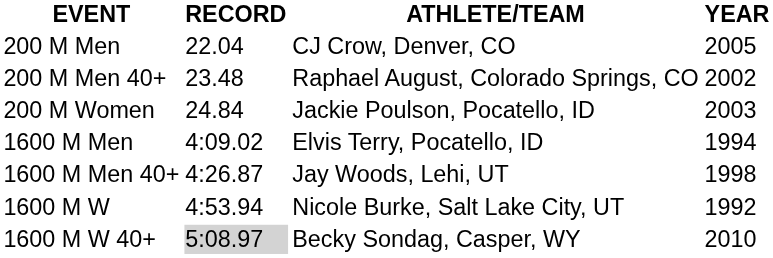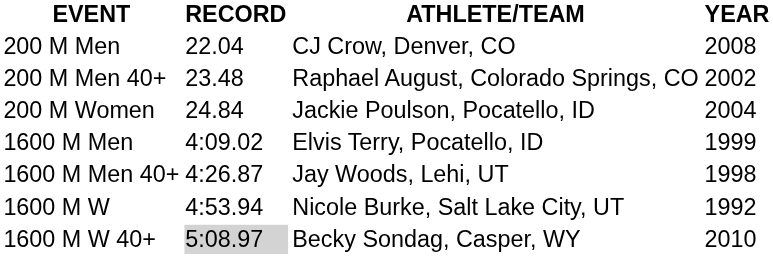200 M Men | YEAR: 2005 -> 2008
200 M Women | YEAR: 2003 -> 2004
1600 M Men | YEAR: 1994 -> 1999
